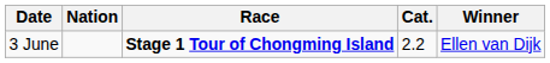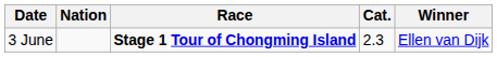3 June | Cat.: 2.2 -> 2.3
